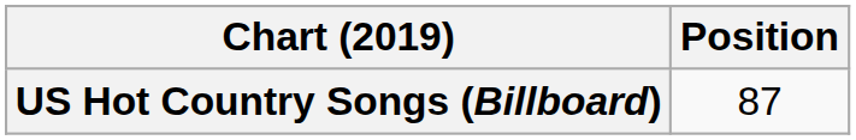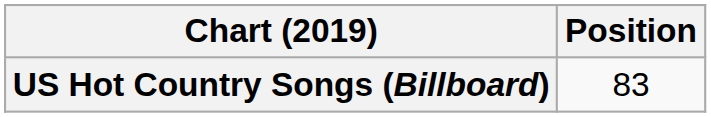US Hot Country Songs (Billboard) | Position: 87 -> 83
